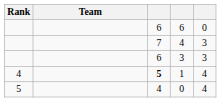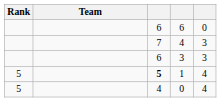1 | Rank: 4 -> 5
